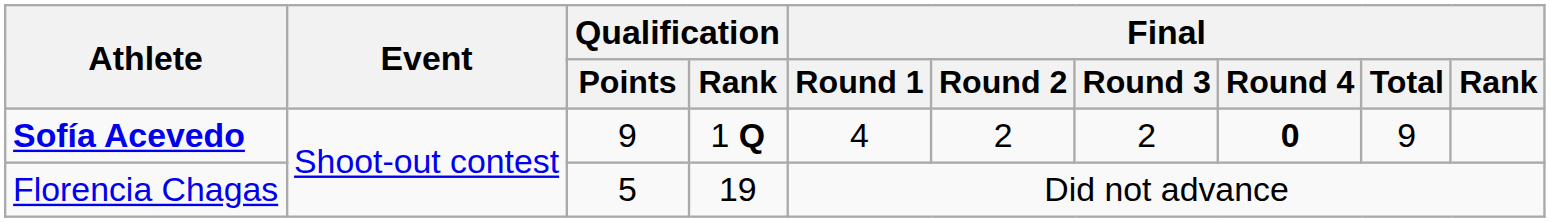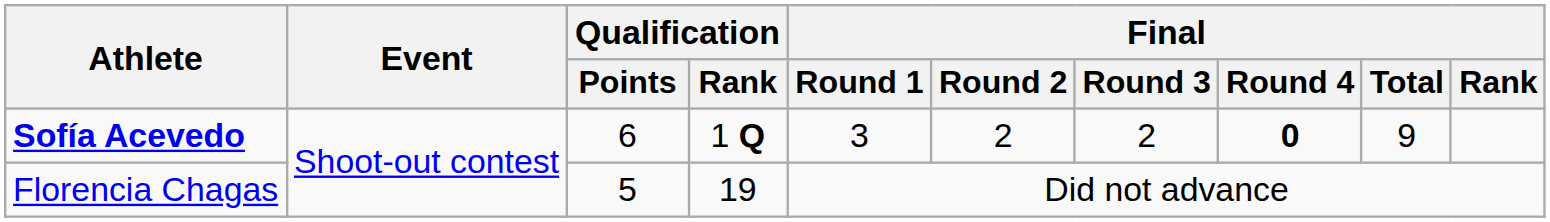Sofía Acevedo | Qualification / Points: 9 -> 6
Sofía Acevedo | Final / Round 1: 4 -> 3
